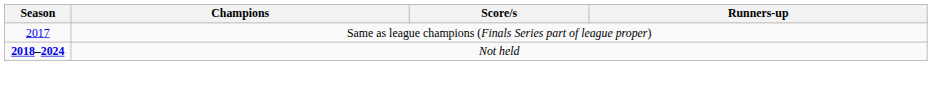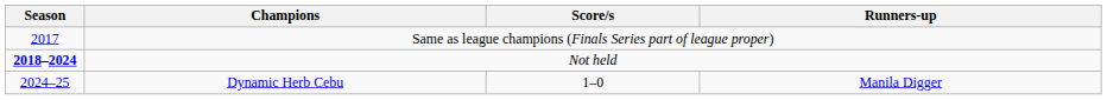+ row: 2024–25 | Dynamic Herb Cebu | 1–0 | Manila Digger
